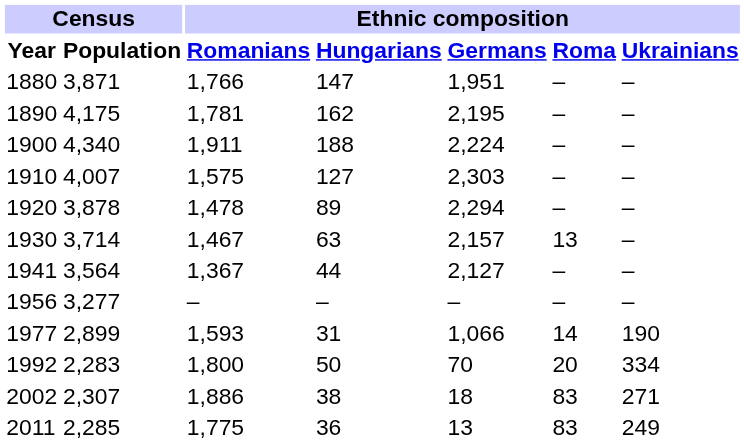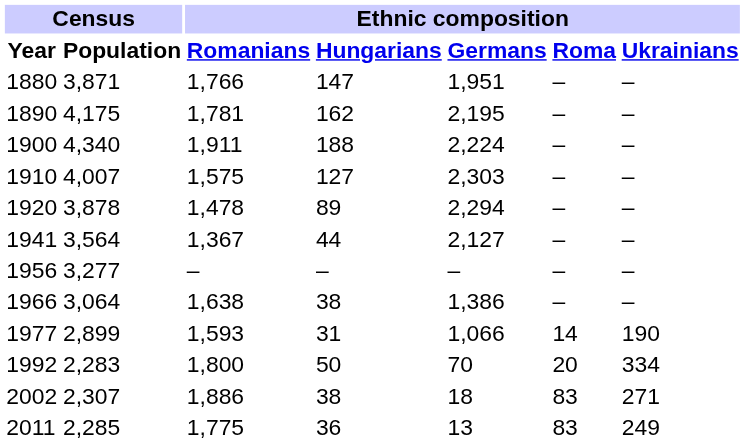- row: 1930 | 3,714 | 1,467 | 63 | 2,157 | 13 | –
+ row: 1966 | 3,064 | 1,638 | 38 | 1,386 | – | –
